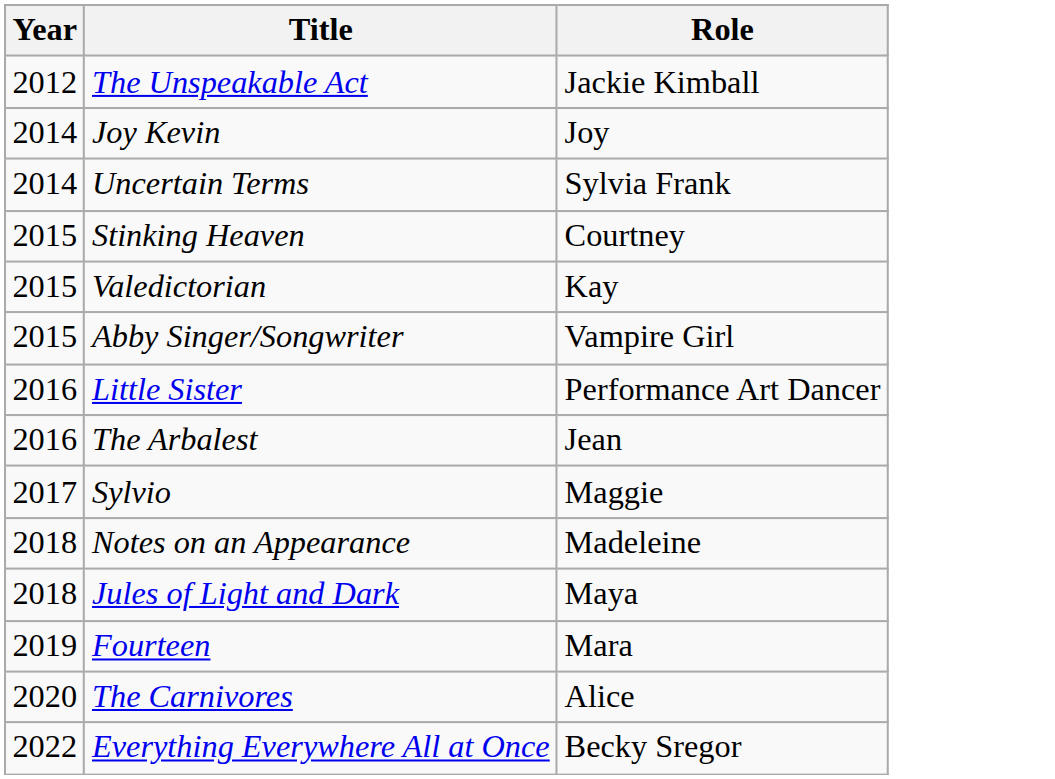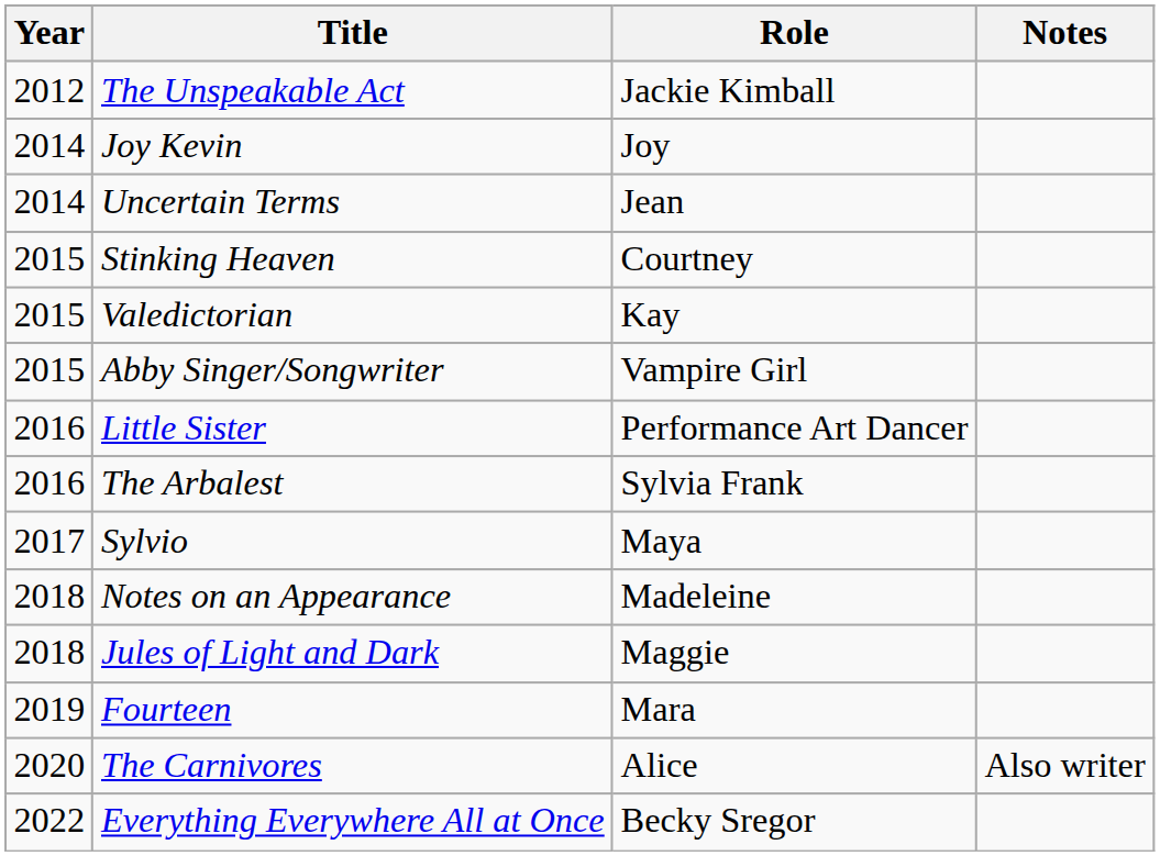+ column: Notes | Also writer
Uncertain Terms | Role: Sylvia Frank -> Jean
The Arbalest | Role: Jean -> Sylvia Frank
Sylvio | Role: Maggie -> Maya
Jules of Light and Dark | Role: Maya -> Maggie
